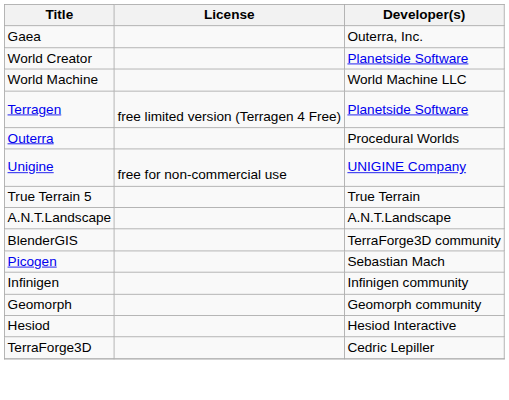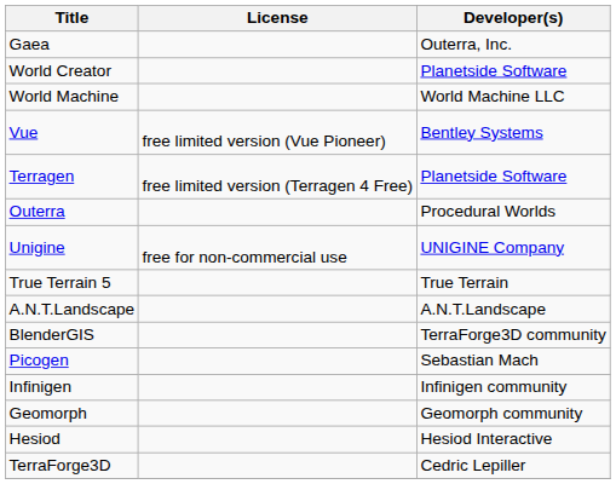+ row: Vue | free limited version (Vue Pioneer) | Bentley Systems
